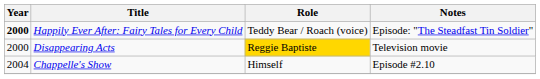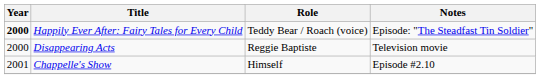Disappearing Acts | Role: gold background -> no background
Chappelle's Show | Year: 2004 -> 2001
